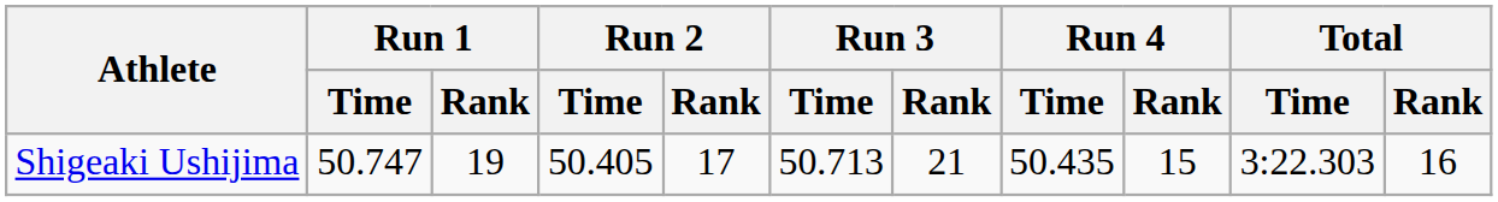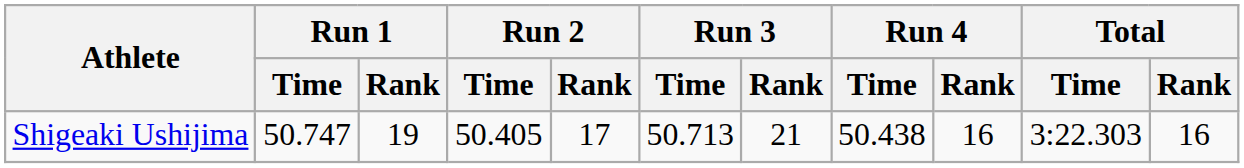Shigeaki Ushijima | Run 4 / Time: 50.435 -> 50.438
Shigeaki Ushijima | Run 4 / Rank: 15 -> 16
